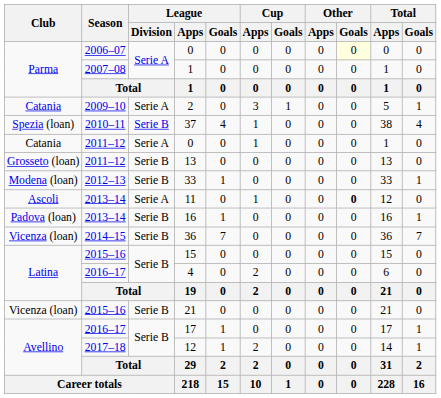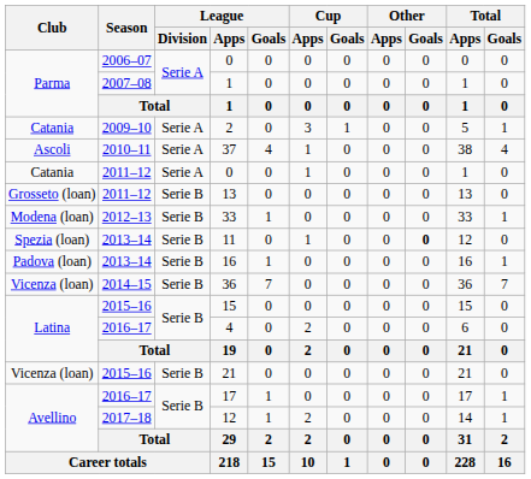2006–07 / 0 | Other / Goals: lightyellow background -> no background
37 | Club: Spezia (loan) -> Ascoli
37 | League / Division: Serie B -> Serie A
11 | Club: Ascoli -> Spezia (loan)
11 | League / Division: Serie A -> Serie B
